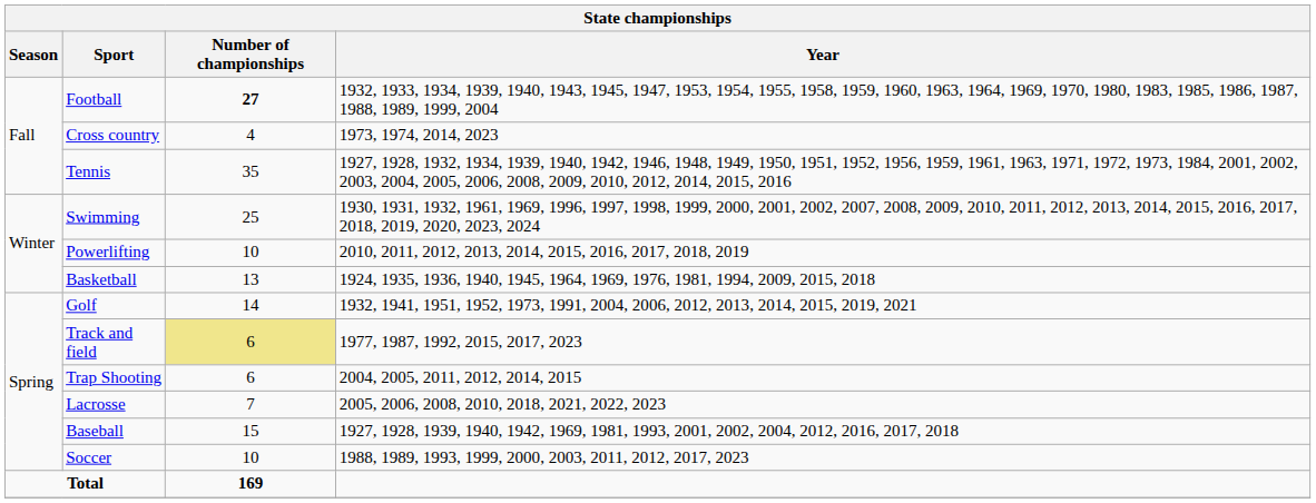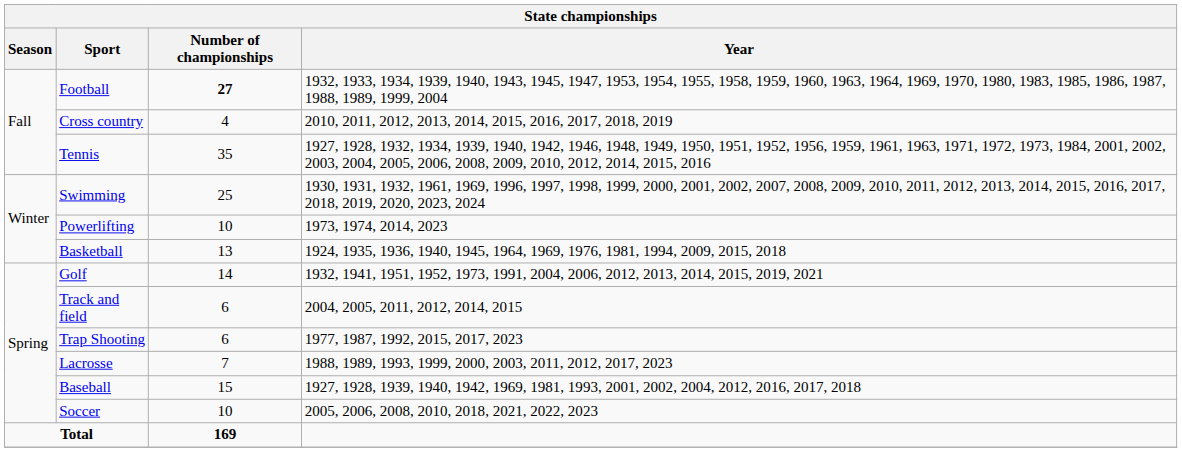Cross country | Year: 1973, 1974, 2014, 2023 -> 2010, 2011, 2012, 2013, 2014, 2015, 2016, 2017, 2018, 2019
Powerlifting | Year: 2010, 2011, 2012, 2013, 2014, 2015, 2016, 2017, 2018, 2019 -> 1973, 1974, 2014, 2023
Track and field | Number of championships: khaki background -> no background
Track and field | Year: 1977, 1987, 1992, 2015, 2017, 2023 -> 2004, 2005, 2011, 2012, 2014, 2015
Trap Shooting | Year: 2004, 2005, 2011, 2012, 2014, 2015 -> 1977, 1987, 1992, 2015, 2017, 2023
Lacrosse | Year: 2005, 2006, 2008, 2010, 2018, 2021, 2022, 2023 -> 1988, 1989, 1993, 1999, 2000, 2003, 2011, 2012, 2017, 2023
Soccer | Year: 1988, 1989, 1993, 1999, 2000, 2003, 2011, 2012, 2017, 2023 -> 2005, 2006, 2008, 2010, 2018, 2021, 2022, 2023
